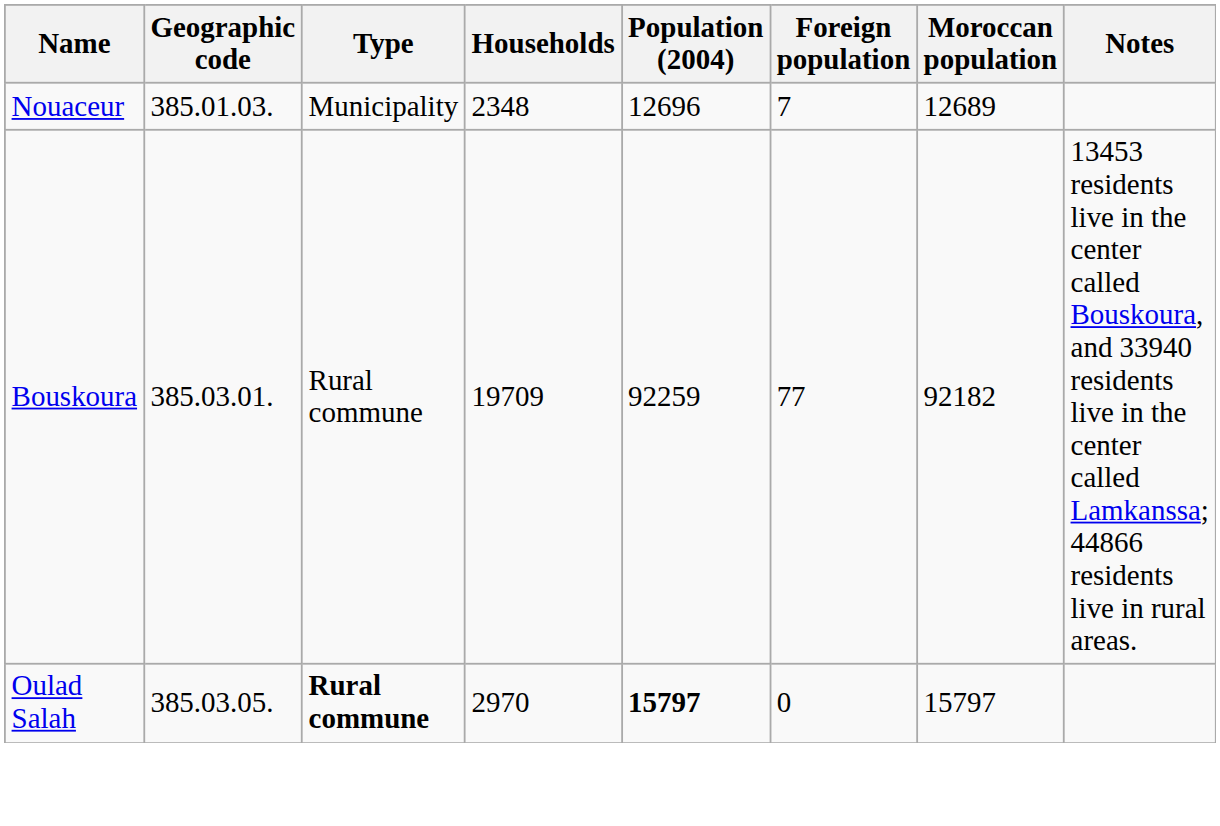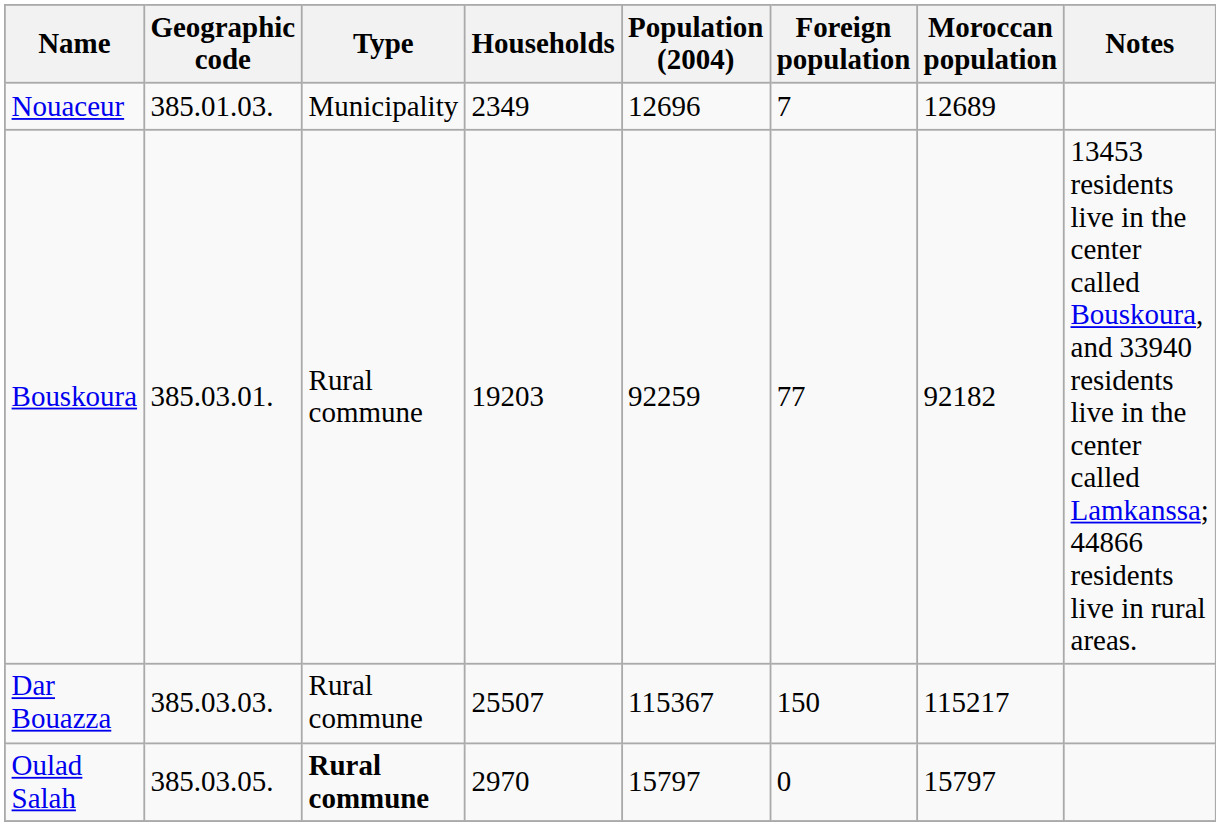Nouaceur | Households: 2348 -> 2349
Bouskoura | Households: 19709 -> 19203
+ row: Dar Bouazza | 385.03.03. | Rural commune | 25507 | 115367 | 150 | 115217
Oulad Salah | Population (2004): bold -> normal
